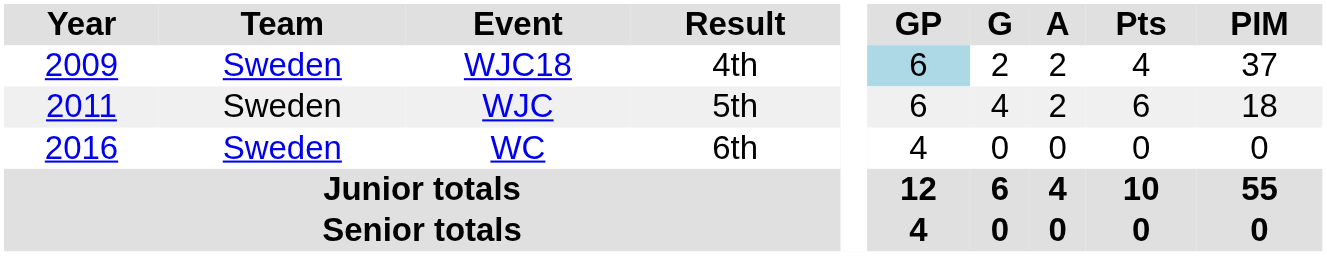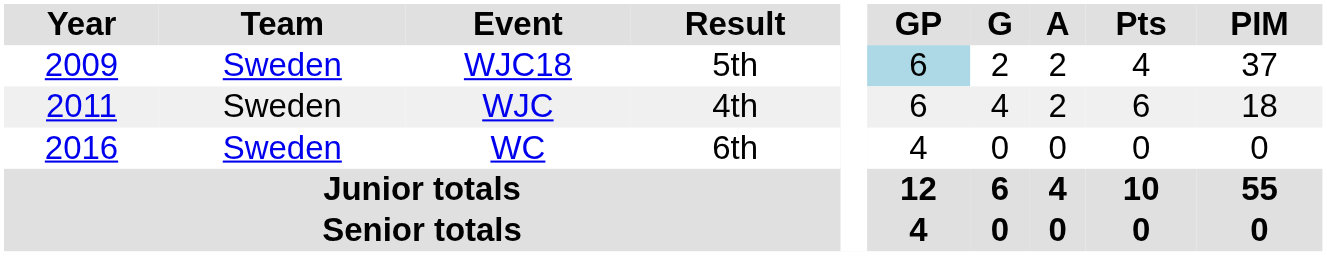WJC18 | Result: 4th -> 5th
WJC | Result: 5th -> 4th
